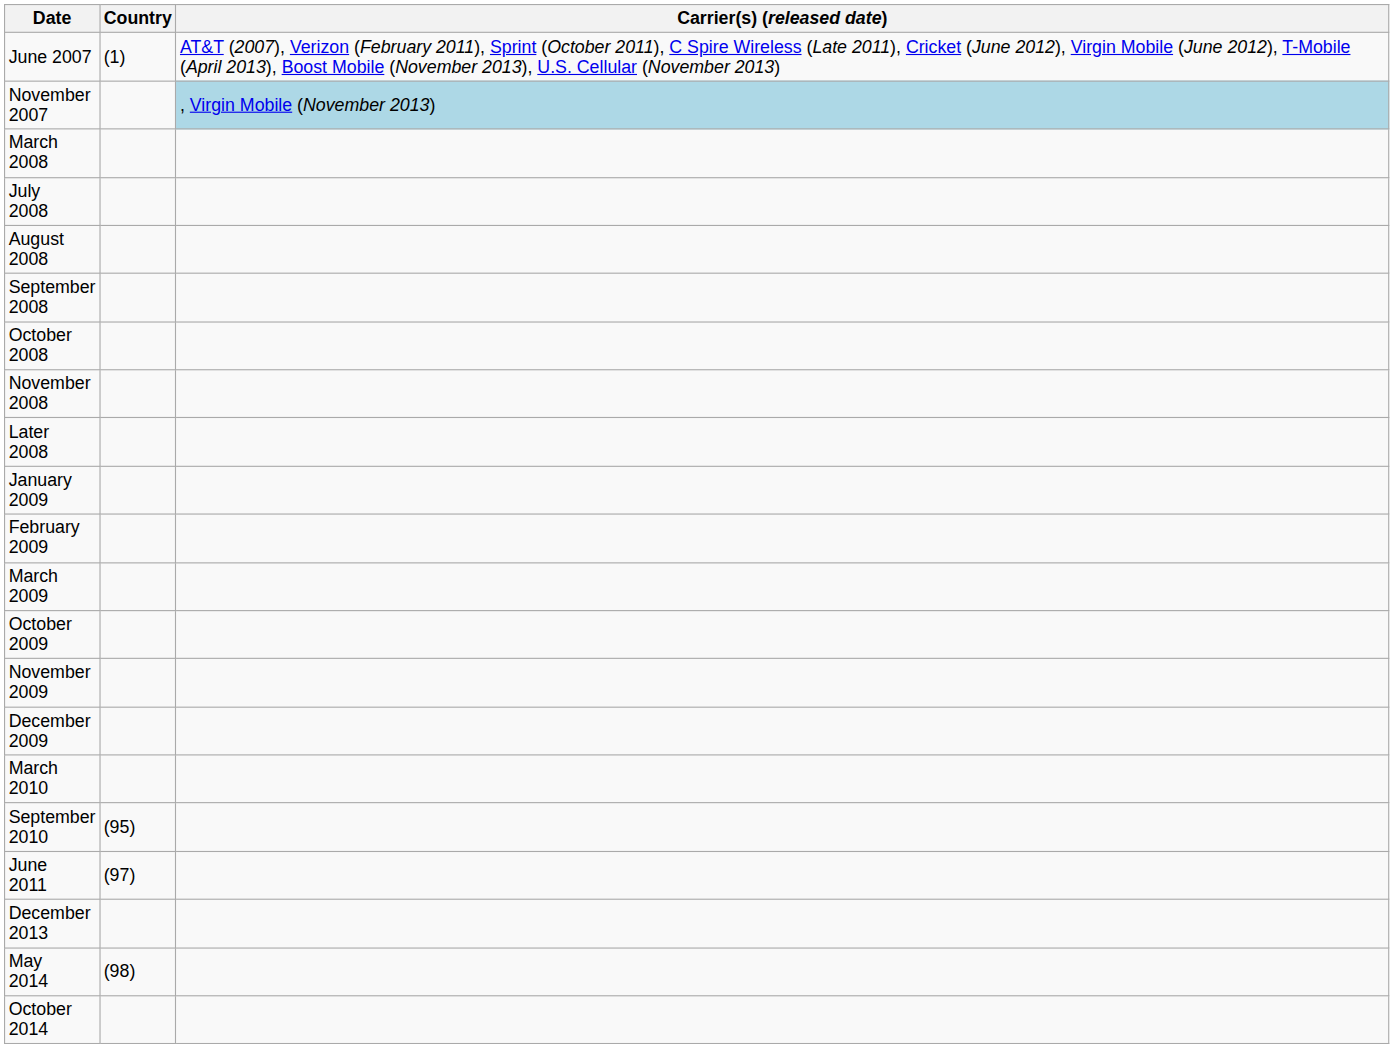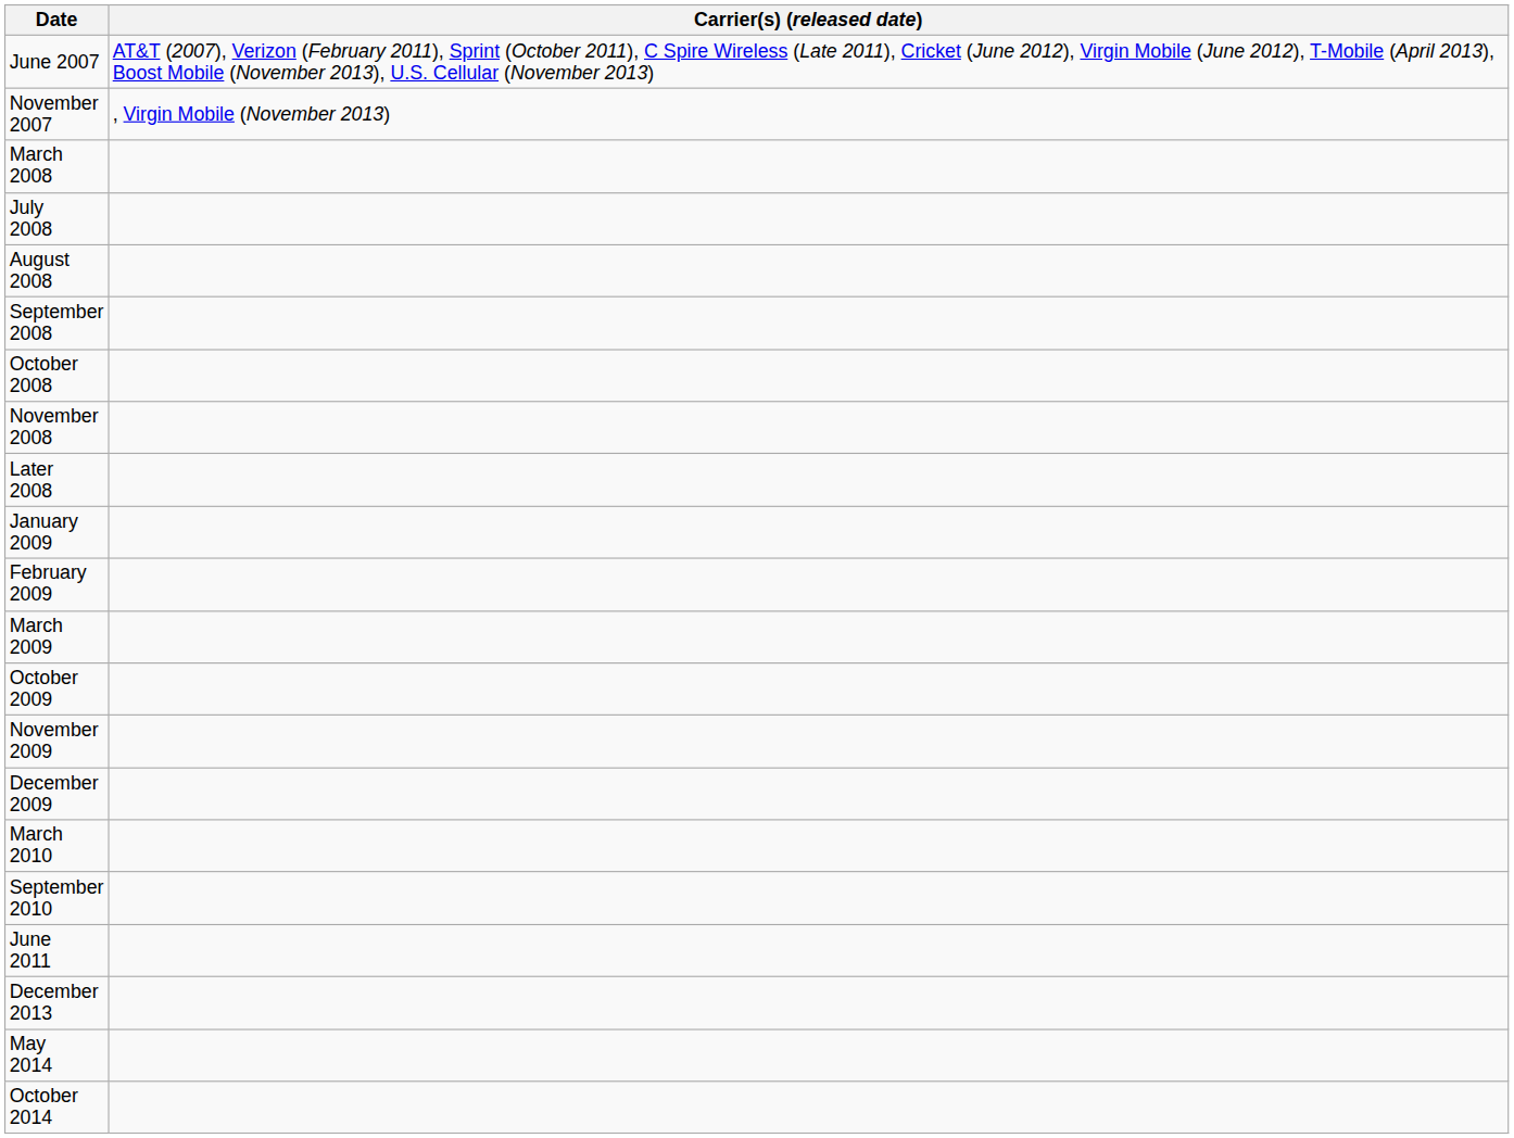- column: Country | (1) | (95) | (97) | (98)
November 2007 | Carrier(s) (released date): lightblue background -> no background
